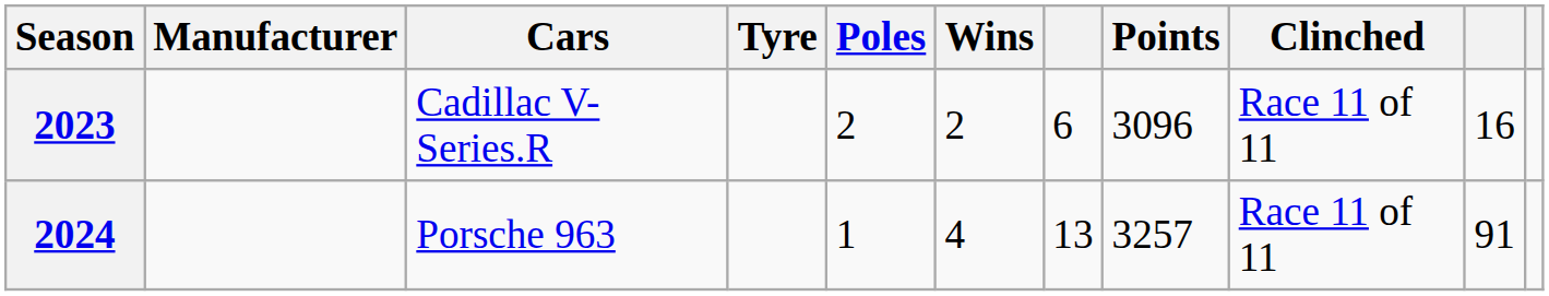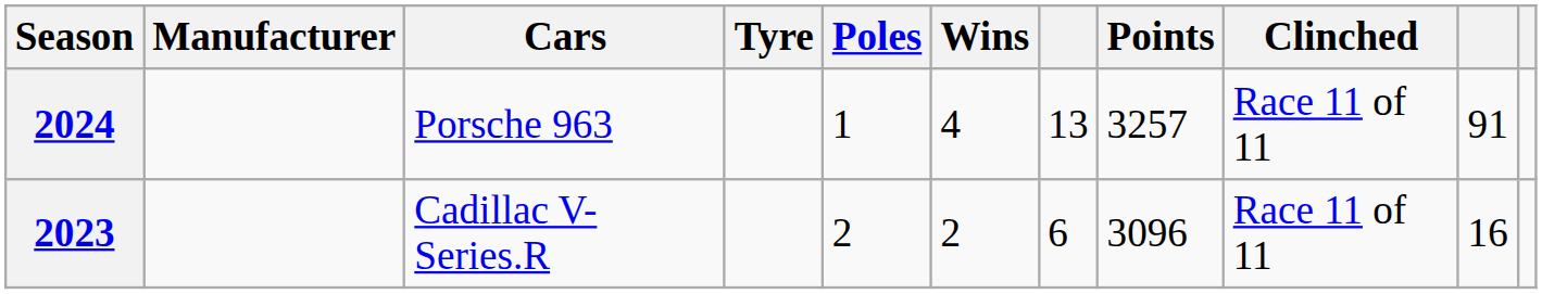rows swapped: 2023 <-> 2024
